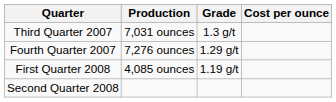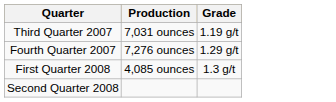- column: Cost per ounce
Third Quarter 2007 | Grade: 1.3 g/t -> 1.19 g/t
First Quarter 2008 | Grade: 1.19 g/t -> 1.3 g/t
